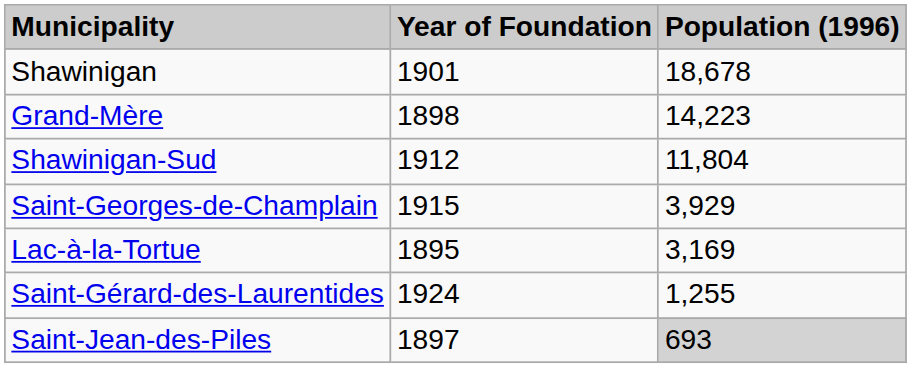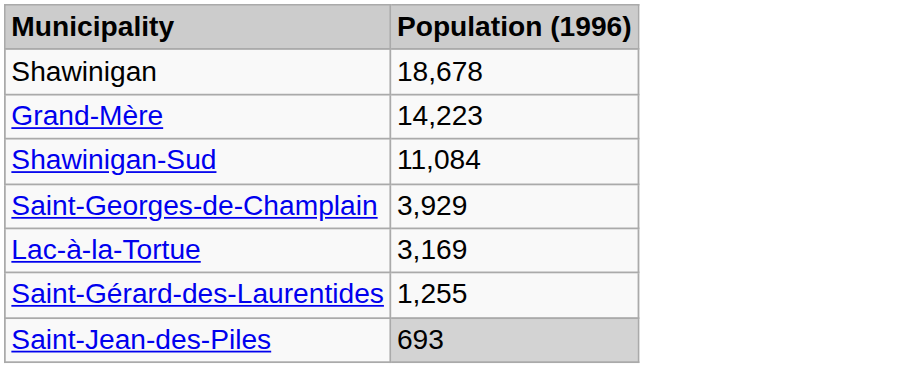- column: Year of Foundation | 1901 | 1898 | 1912 | 1915 | 1895 | 1924 | 1897
Shawinigan-Sud | Population (1996): 11,804 -> 11,084
